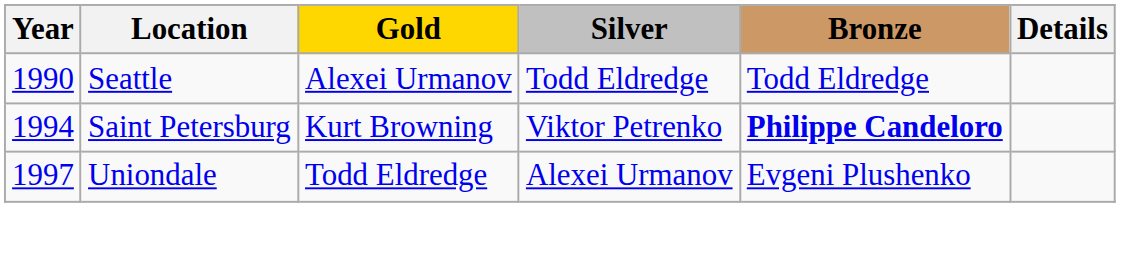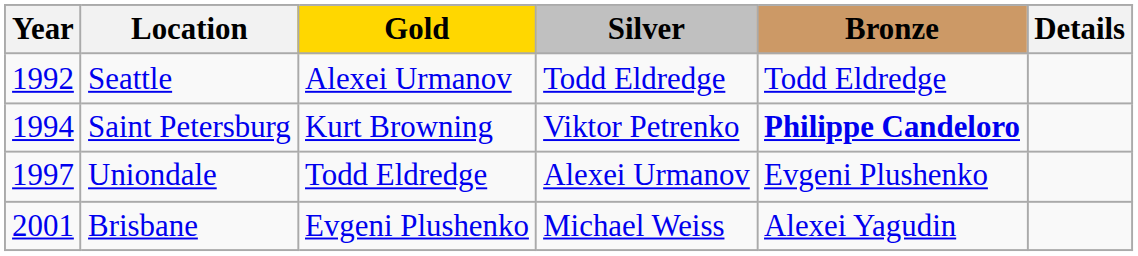Seattle | Year: 1990 -> 1992
+ row: 2001 | Brisbane | Evgeni Plushenko | Michael Weiss | Alexei Yagudin
